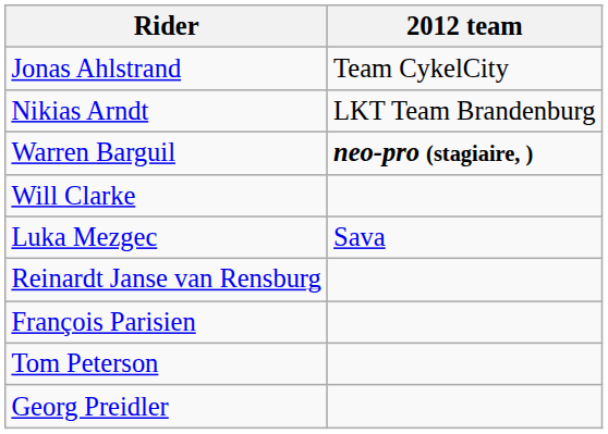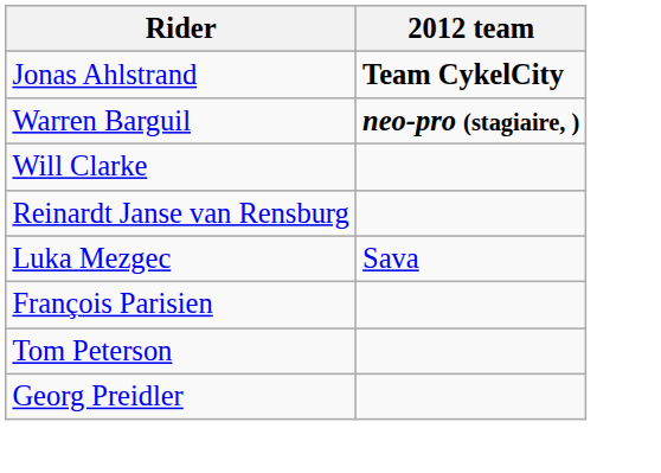Jonas Ahlstrand | 2012 team: normal -> bold
- row: Nikias Arndt | LKT Team Brandenburg
rows swapped: Reinardt Janse van Rensburg <-> Luka Mezgec
